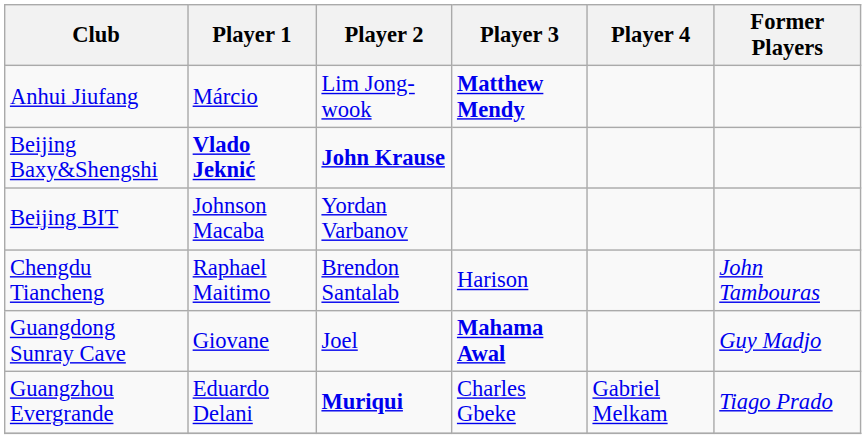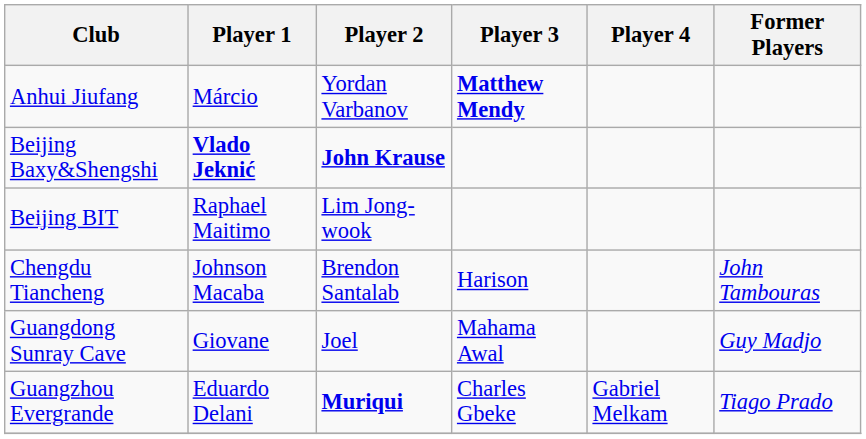Anhui Jiufang | Player 2: Lim Jong-wook -> Yordan Varbanov
Beijing BIT | Player 1: Johnson Macaba -> Raphael Maitimo
Beijing BIT | Player 2: Yordan Varbanov -> Lim Jong-wook
Chengdu Tiancheng | Player 1: Raphael Maitimo -> Johnson Macaba
Guangdong Sunray Cave | Player 3: bold -> normal
